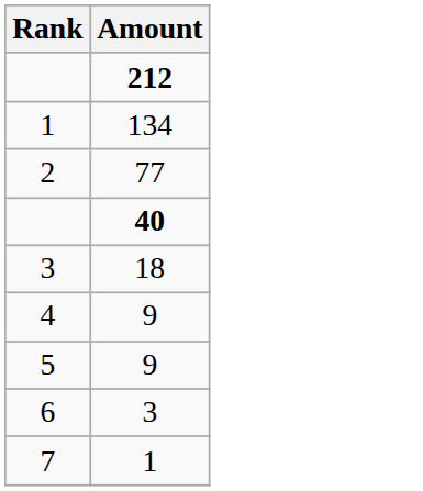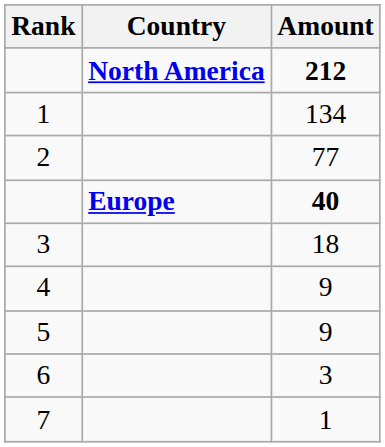+ column: Country | North America | Europe
